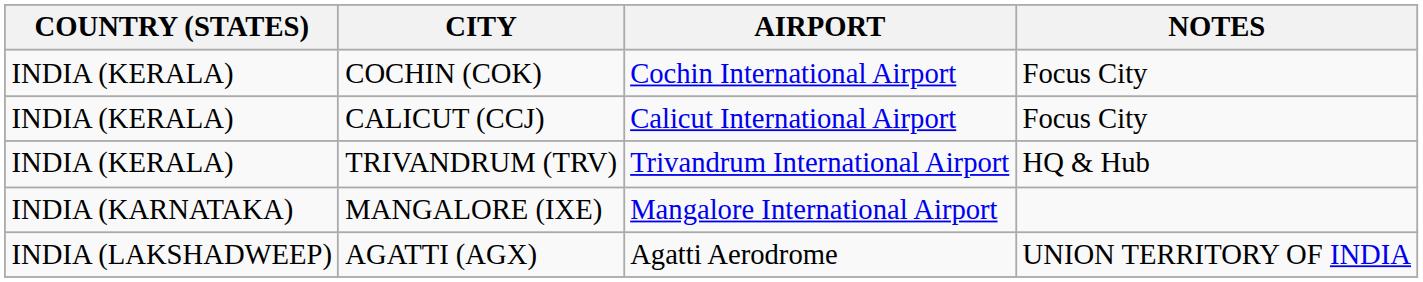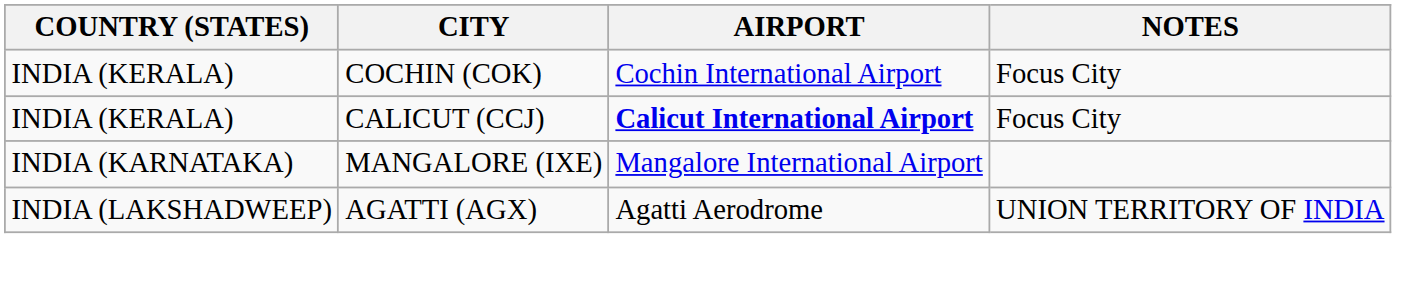CALICUT (CCJ) | AIRPORT: normal -> bold
- row: INDIA (KERALA) | TRIVANDRUM (TRV) | Trivandrum International Airport | HQ & Hub
